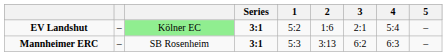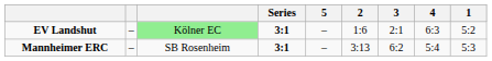columns swapped: 1 <-> 5
EV Landshut | 4: 5:4 -> 6:3
Mannheimer ERC | 4: 6:3 -> 5:4
